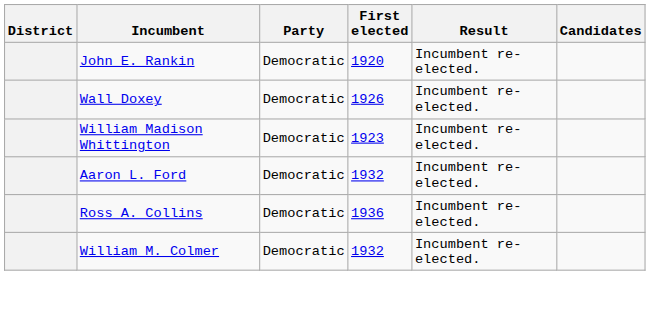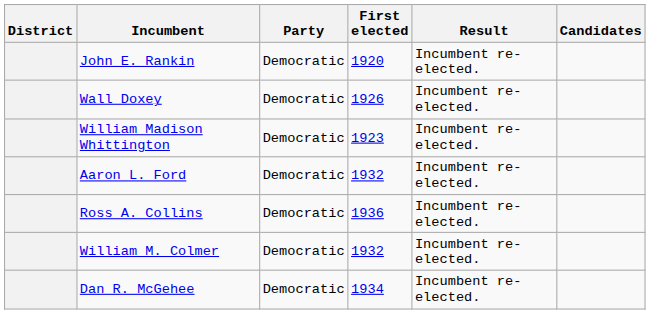+ row: Dan R. McGehee | Democratic | 1934 | Incumbent re-elected.
